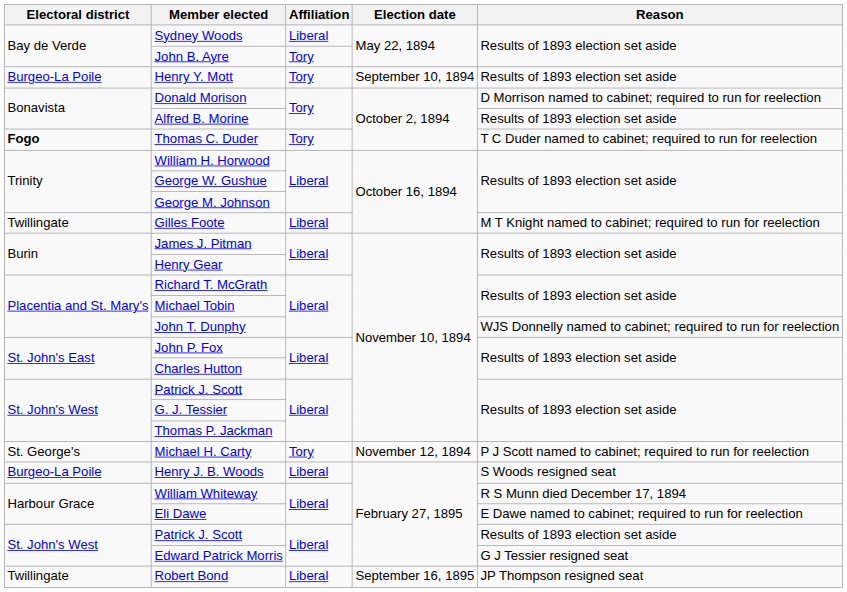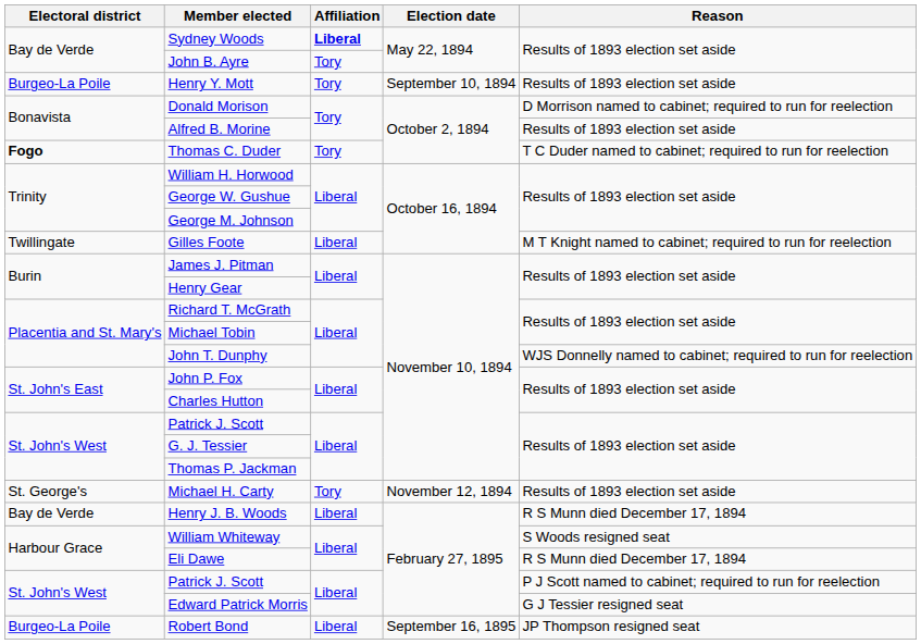Sydney Woods | Affiliation: normal -> bold
Michael H. Carty | Reason: P J Scott named to cabinet; required to run for reelection -> Results of 1893 election set aside
Henry J. B. Woods | Electoral district: Burgeo-La Poile -> Bay de Verde
Henry J. B. Woods | Reason: S Woods resigned seat -> R S Munn died December 17, 1894
William Whiteway | Reason: R S Munn died December 17, 1894 -> S Woods resigned seat
Eli Dawe | Reason: E Dawe named to cabinet; required to run for reelection -> R S Munn died December 17, 1894
Patrick J. Scott / February 27, 1895 | Reason: Results of 1893 election set aside -> P J Scott named to cabinet; required to run for reelection
Robert Bond | Electoral district: Twillingate -> Burgeo-La Poile
